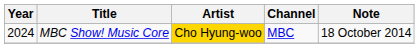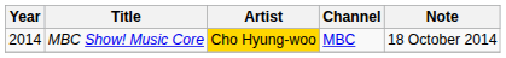MBC Show! Music Core | Year: 2024 -> 2014
